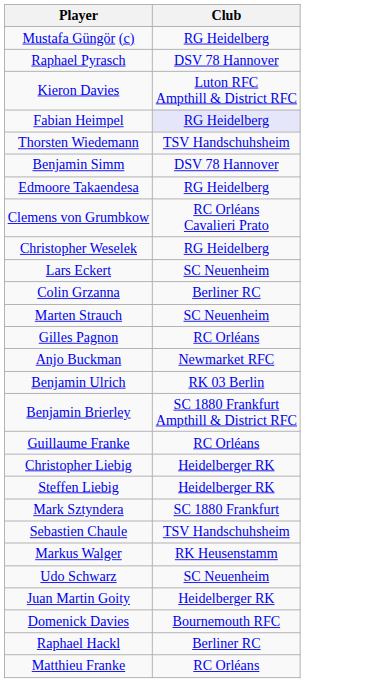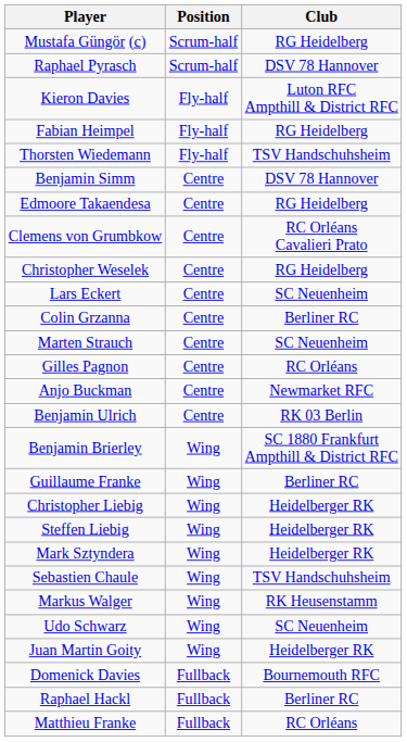+ column: Position | Scrum-half | Scrum-half | Fly-half | Fly-half | Fly-half | Centre | Centre | Centre | Centre | Centre | Centre | Centre | Centre | Centre | Centre | Wing | Wing | Wing | Wing | Wing | Wing | Wing | Wing | Wing | Fullback | Fullback | Fullback
Fabian Heimpel | Club: lavender background -> no background
Guillaume Franke | Club: RC Orléans -> Berliner RC
Mark Sztyndera | Club: SC 1880 Frankfurt -> Heidelberger RK
